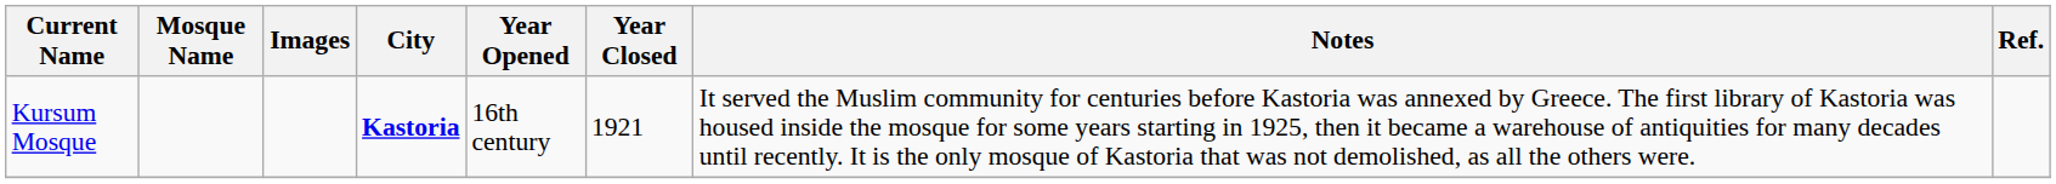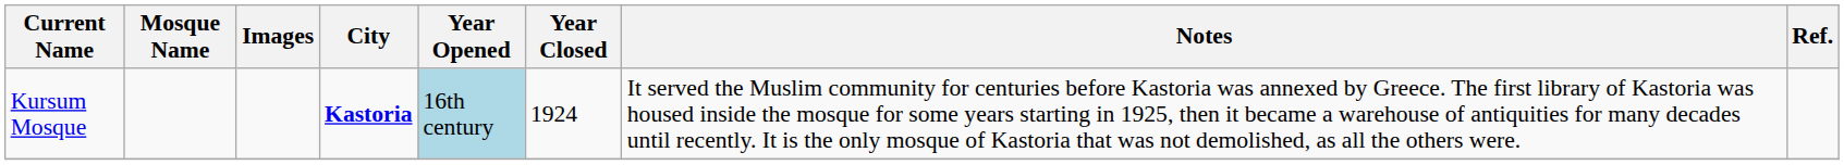Kursum Mosque | Year Opened: no background -> lightblue background
Kursum Mosque | Year Closed: 1921 -> 1924
